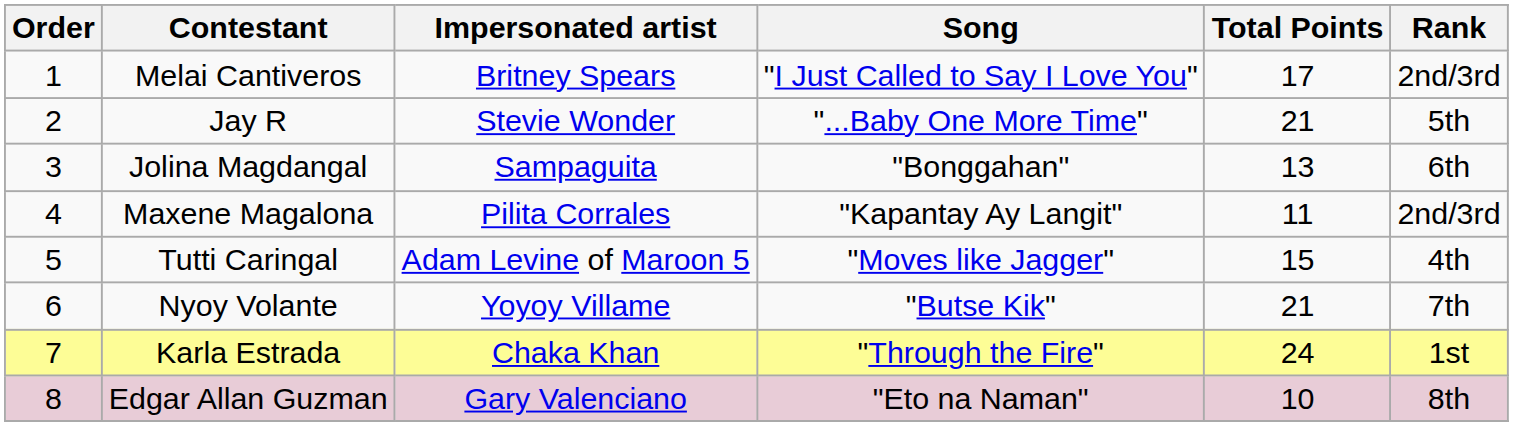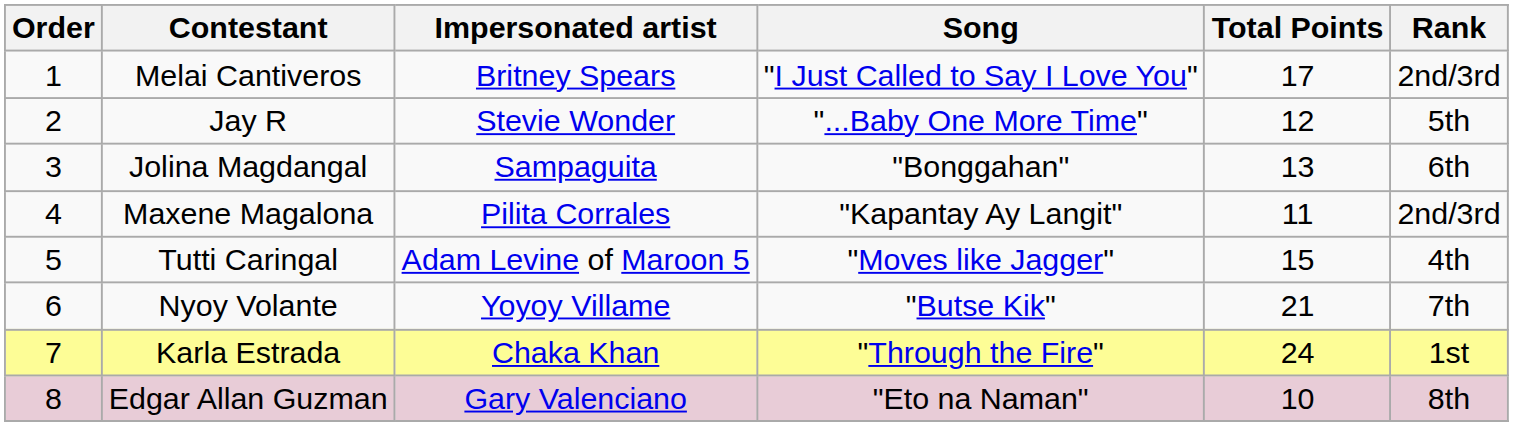Jay R | Total Points: 21 -> 12
